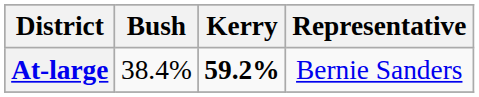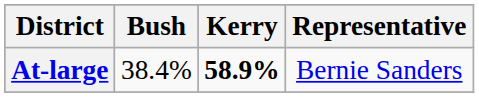At-large | Kerry: 59.2% -> 58.9%
